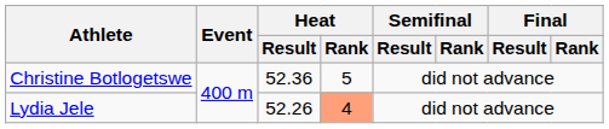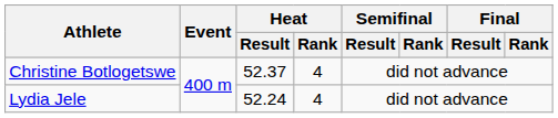Christine Botlogetswe | Heat / Result: 52.36 -> 52.37
Christine Botlogetswe | Heat / Rank: 5 -> 4
Lydia Jele | Heat / Result: 52.26 -> 52.24
Lydia Jele | Heat / Rank: lightsalmon background -> no background
